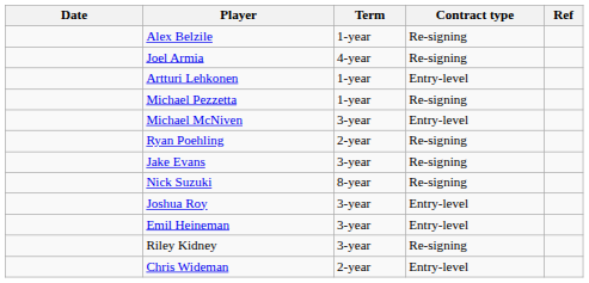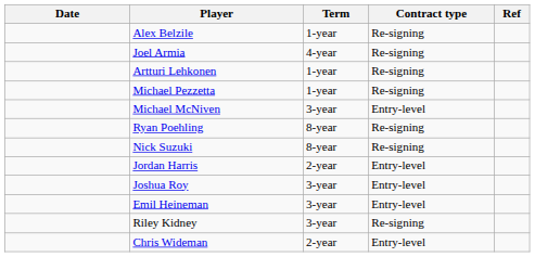Artturi Lehkonen | Contract type: Entry-level -> Re-signing
Ryan Poehling | Term: 2-year -> 8-year
- row: Jake Evans | 3-year | Re-signing
+ row: Jordan Harris | 2-year | Entry-level
